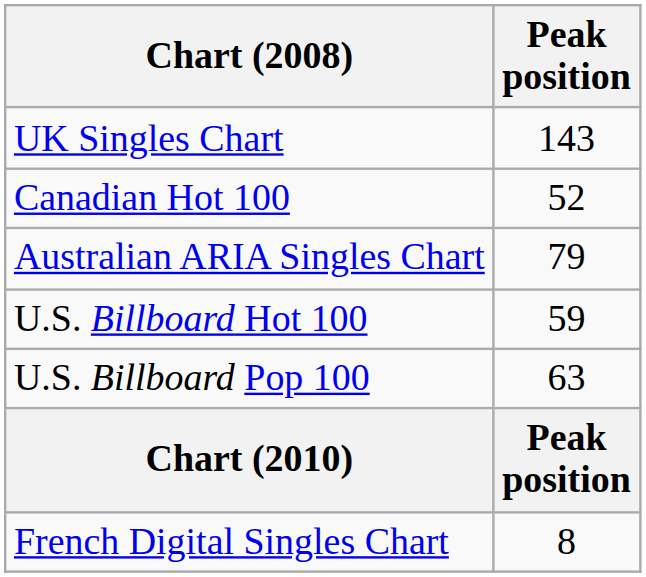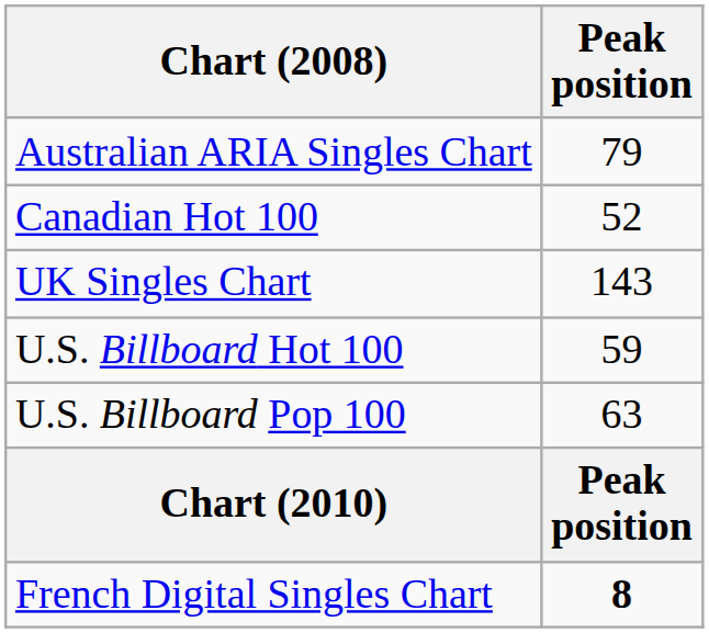rows swapped: Australian ARIA Singles Chart <-> UK Singles Chart
French Digital Singles Chart | Peak position: normal -> bold
